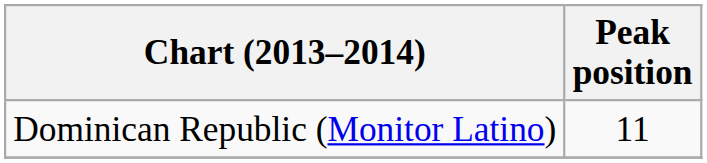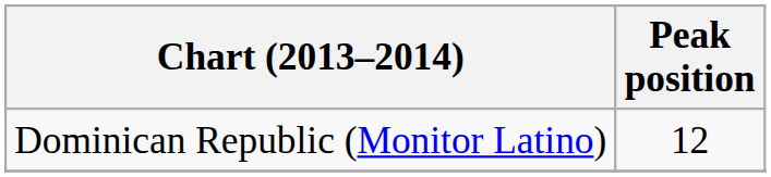Dominican Republic (Monitor Latino) | Peak position: 11 -> 12
